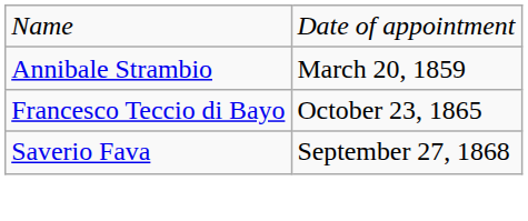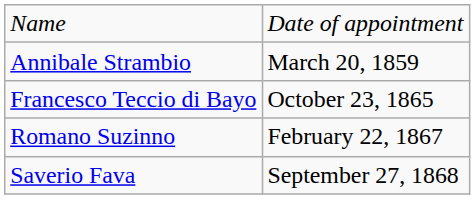+ row: Romano Suzinno | February 22, 1867
